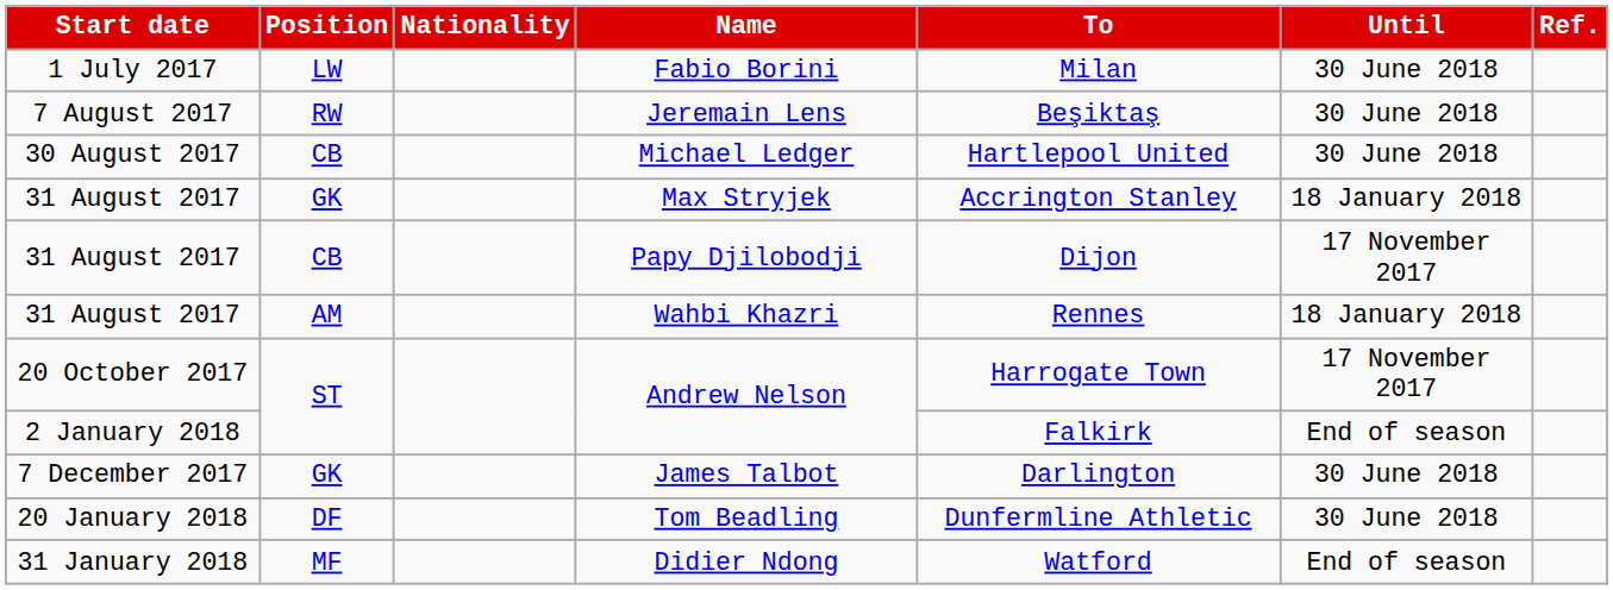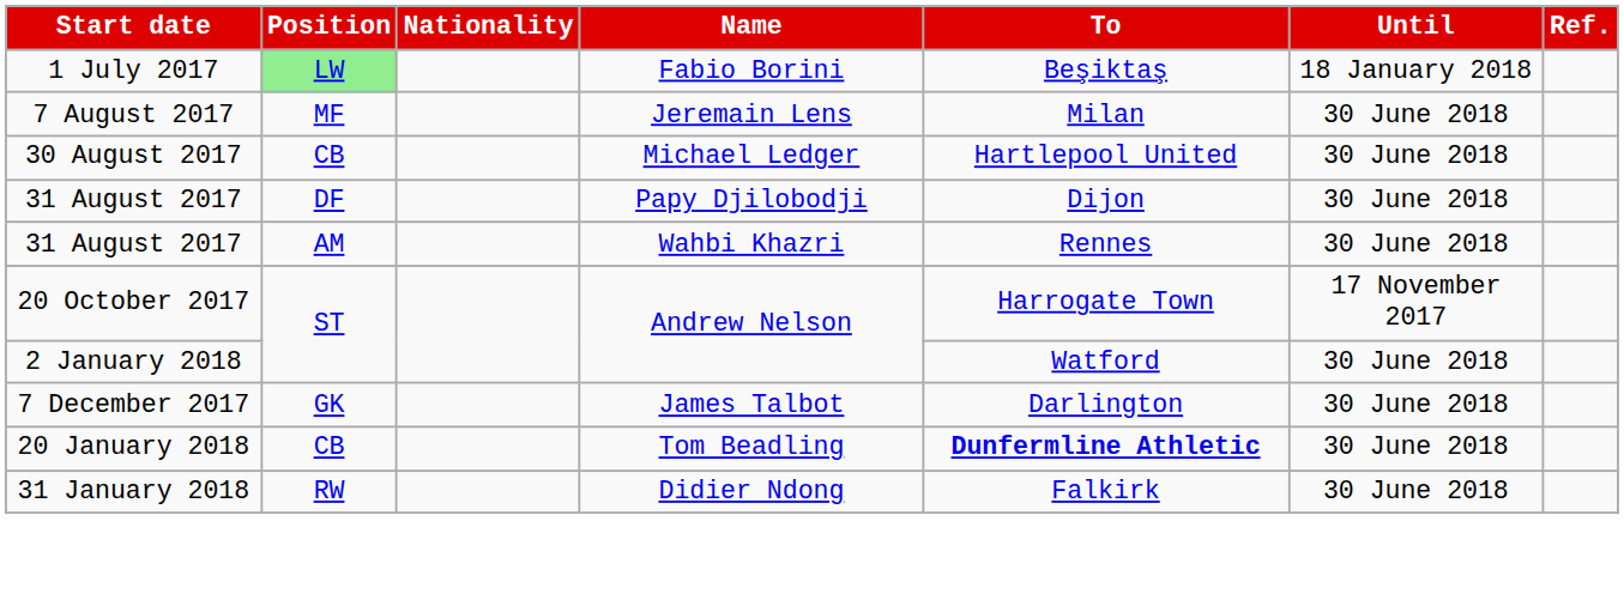Fabio Borini | Position: no background -> lightgreen background
Fabio Borini | To: Milan -> Beşiktaş
Fabio Borini | Until: 30 June 2018 -> 18 January 2018
Jeremain Lens | Position: RW -> MF
Jeremain Lens | To: Beşiktaş -> Milan
- row: 31 August 2017 | GK | Max Stryjek | Accrington Stanley | 18 January 2018
Papy Djilobodji | Position: CB -> DF
Papy Djilobodji | Until: 17 November 2017 -> 30 June 2018
Wahbi Khazri | Until: 18 January 2018 -> 30 June 2018
2 January 2018 / Andrew Nelson | To: Falkirk -> Watford
2 January 2018 / Andrew Nelson | Until: End of season -> 30 June 2018
Tom Beadling | Position: DF -> CB
Tom Beadling | To: normal -> bold
Didier Ndong | Position: MF -> RW
Didier Ndong | To: Watford -> Falkirk
Didier Ndong | Until: End of season -> 30 June 2018
